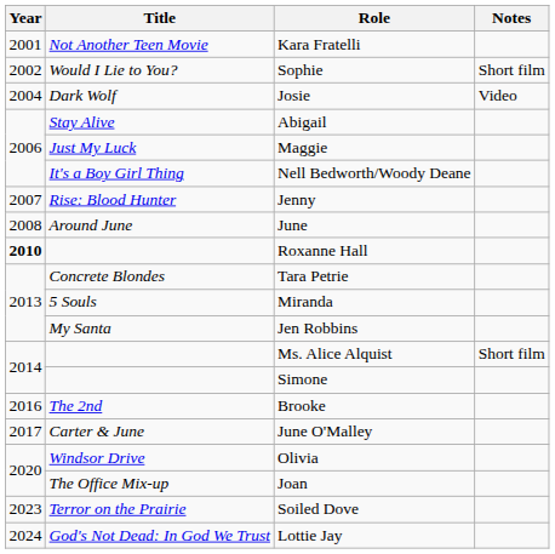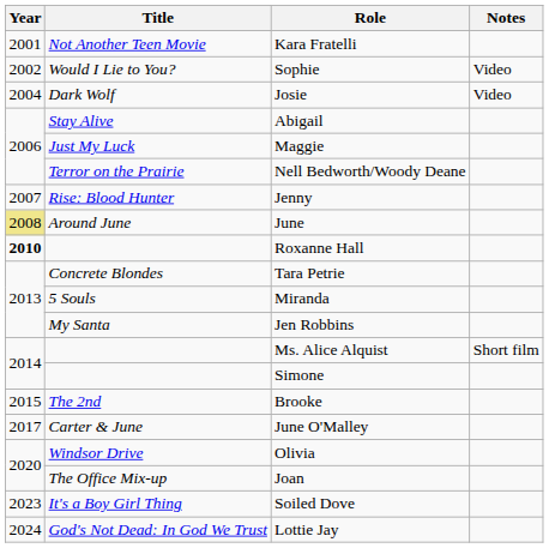Sophie | Notes: Short film -> Video
Nell Bedworth/Woody Deane | Title: It's a Boy Girl Thing -> Terror on the Prairie
June | Year: no background -> khaki background
Brooke | Year: 2016 -> 2015
Soiled Dove | Title: Terror on the Prairie -> It's a Boy Girl Thing
